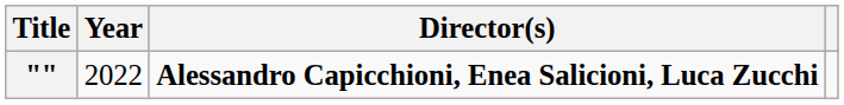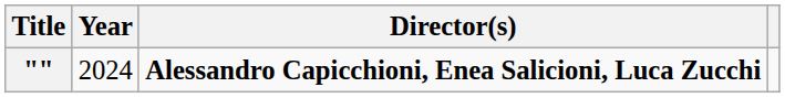"" | Year: 2022 -> 2024
